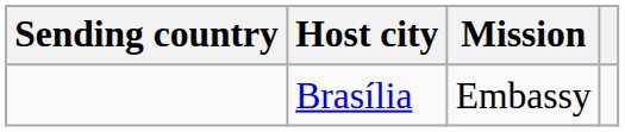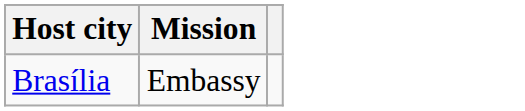- column: Sending country
